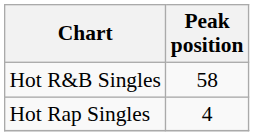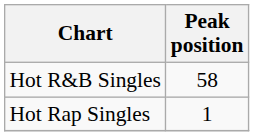Hot Rap Singles | Peak position: 4 -> 1
